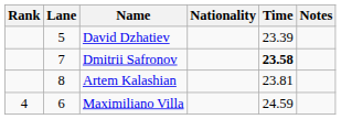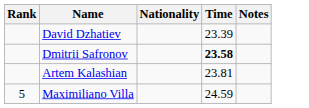- column: Lane | 5 | 7 | 8 | 6
Maximiliano Villa | Rank: 4 -> 5
